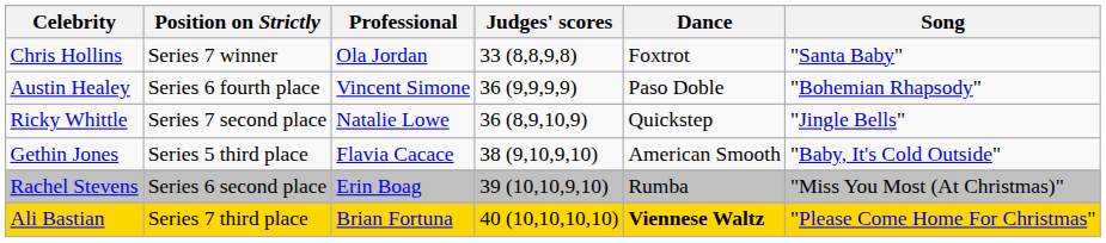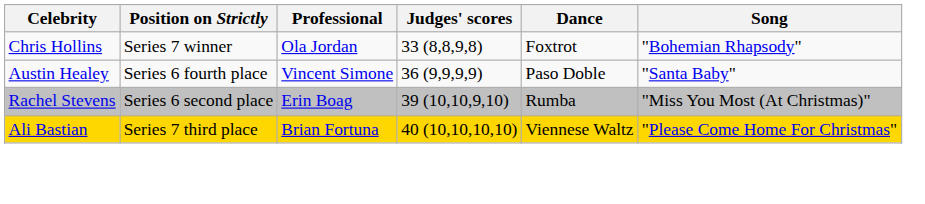Chris Hollins | Song: "Santa Baby" -> "Bohemian Rhapsody"
Austin Healey | Song: "Bohemian Rhapsody" -> "Santa Baby"
- row: Ricky Whittle | Series 7 second place | Natalie Lowe | 36 (8,9,10,9) | Quickstep | "Jingle Bells"
- row: Gethin Jones | Series 5 third place | Flavia Cacace | 38 (9,10,9,10) | American Smooth | "Baby, It's Cold Outside"
Ali Bastian | Dance: bold -> normal
